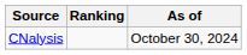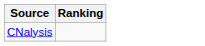- column: As of | October 30, 2024
